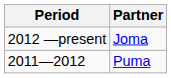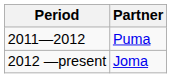rows swapped: 2011—2012 <-> 2012 —present
